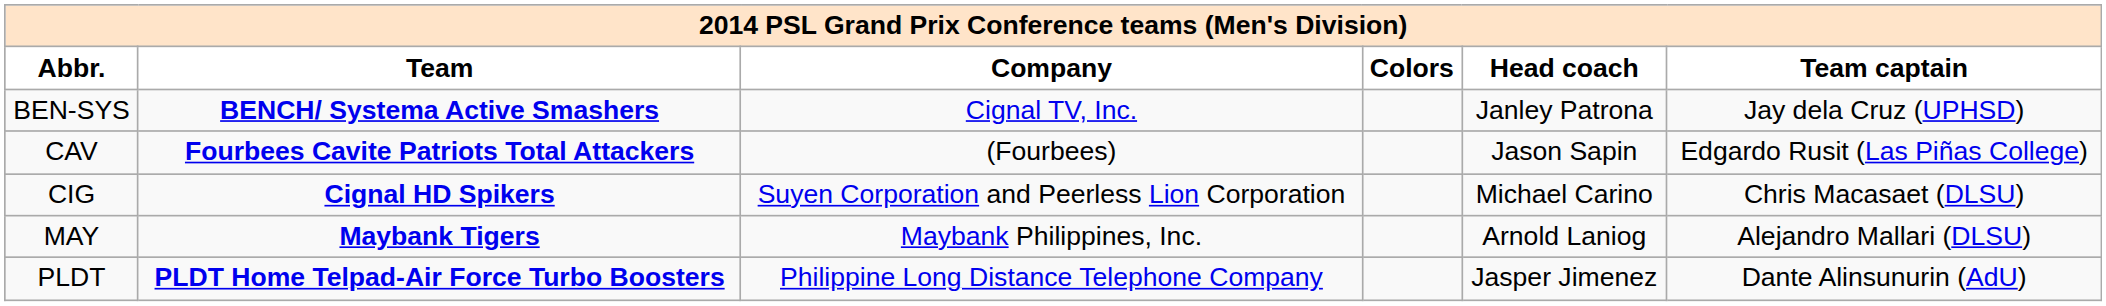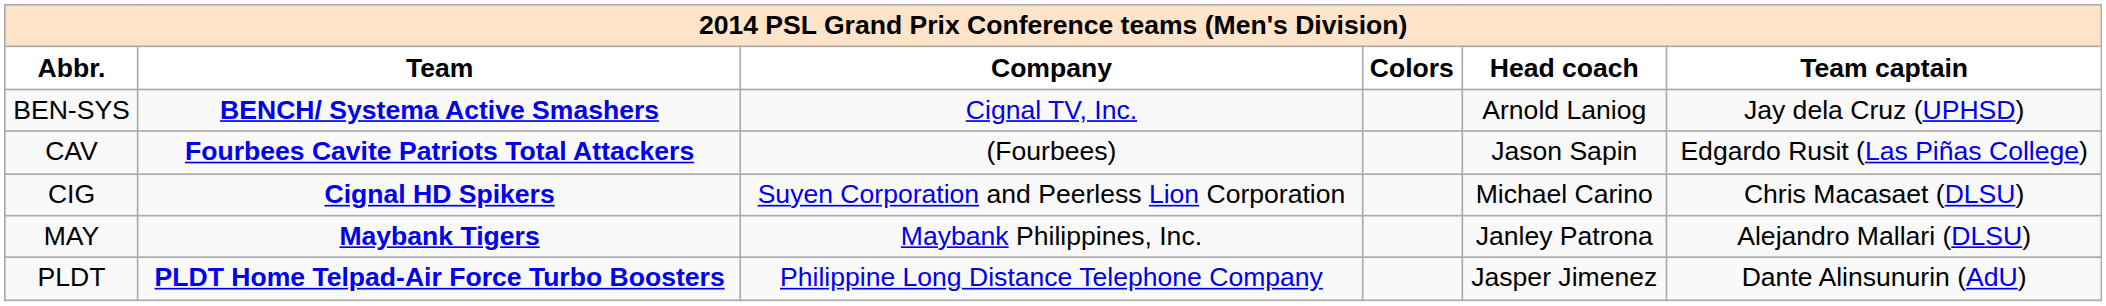BEN-SYS | Head coach: Janley Patrona -> Arnold Laniog
MAY | Head coach: Arnold Laniog -> Janley Patrona
